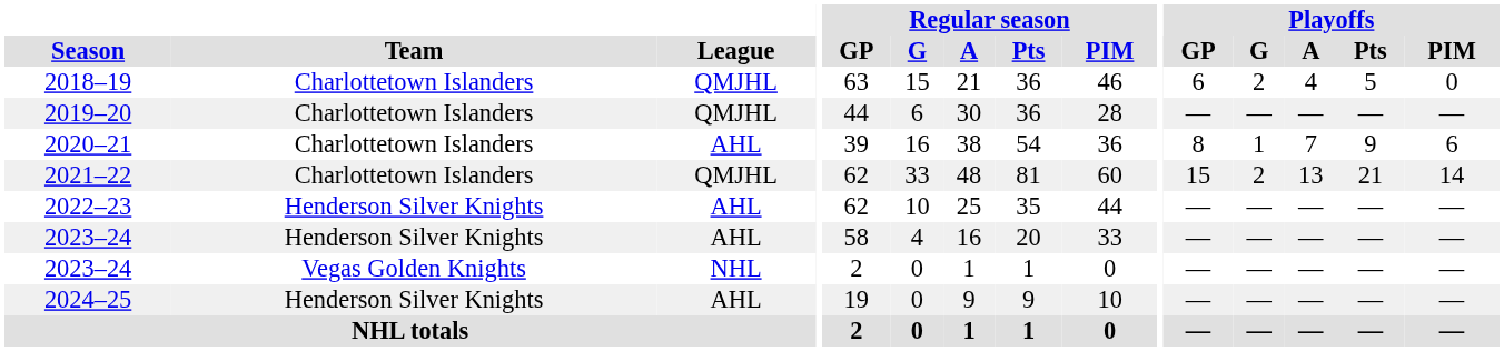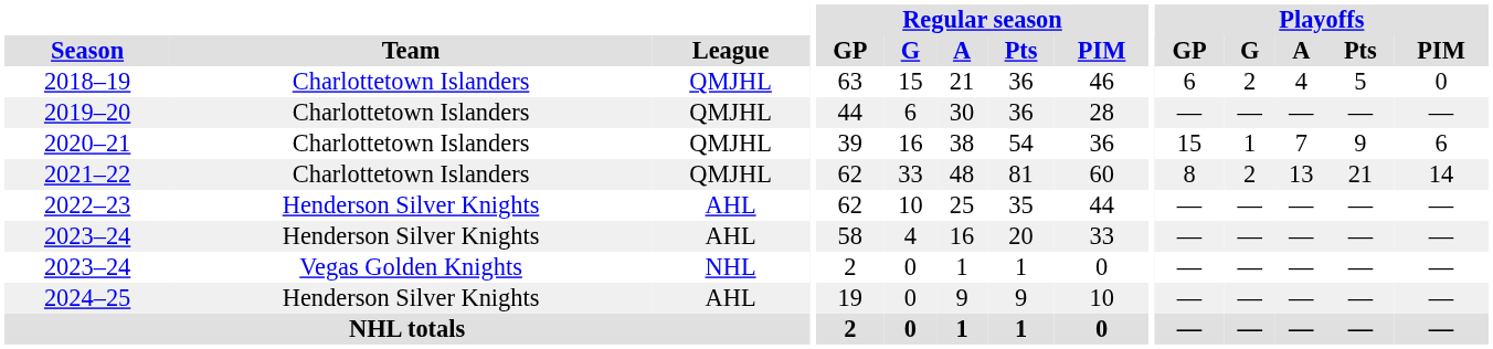2020–21 | League: AHL -> QMJHL
2020–21 | Playoffs / GP: 8 -> 15
2021–22 | Playoffs / GP: 15 -> 8
